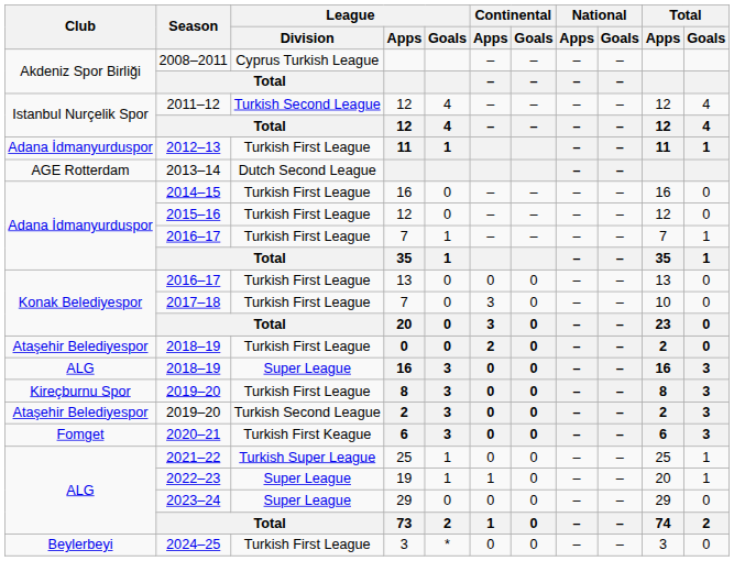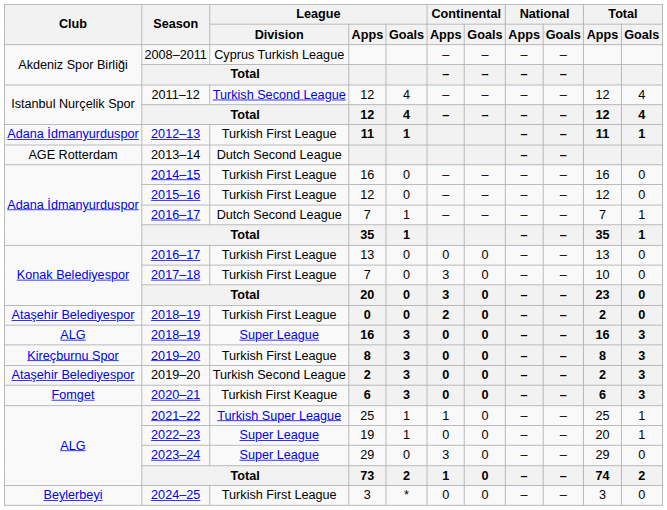2016–17 / 7 | League / Division: Turkish First League -> Dutch Second League
2021–22 | Continental / Apps: 0 -> 1
2022–23 | Continental / Apps: 1 -> 0
2023–24 | Continental / Apps: 0 -> 3
